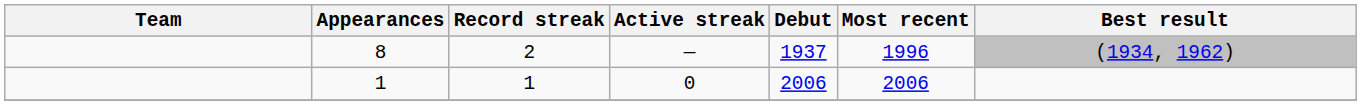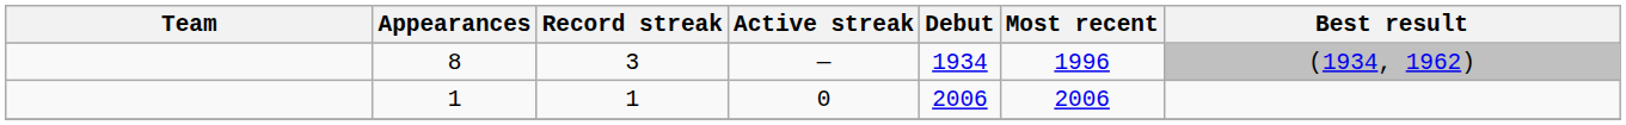8 | Record streak: 2 -> 3
8 | Debut: 1937 -> 1934
